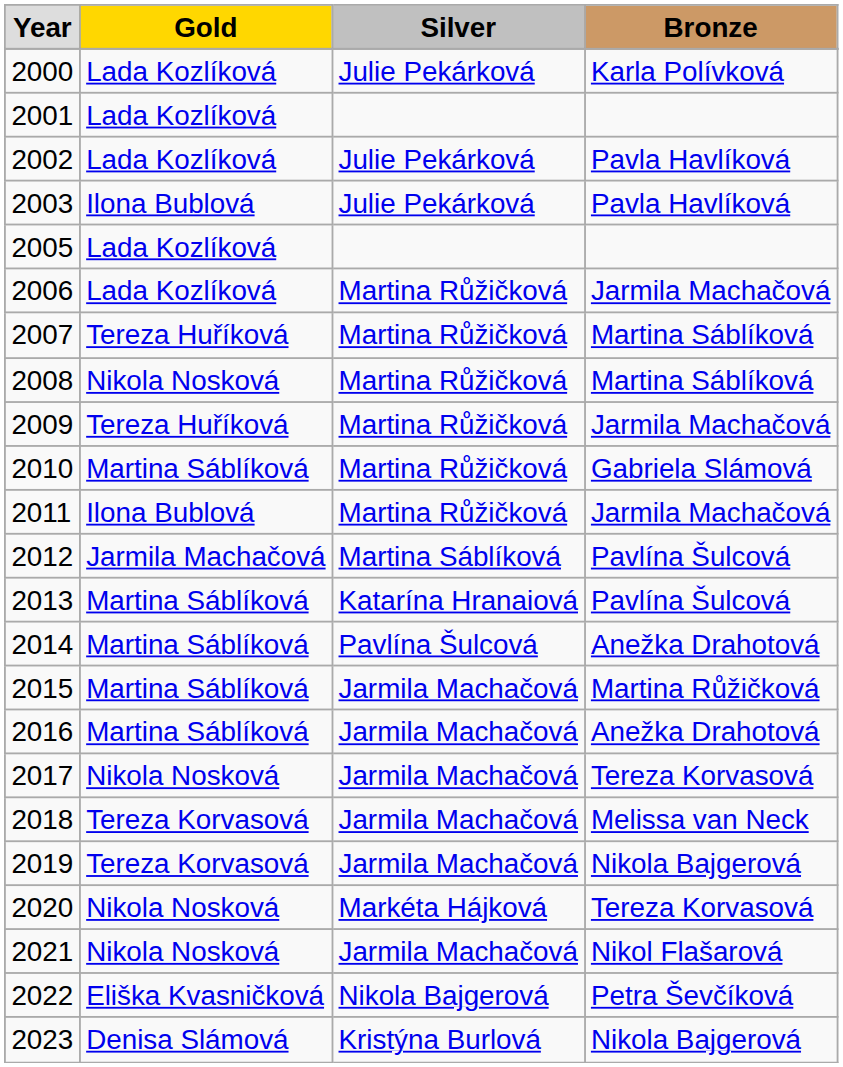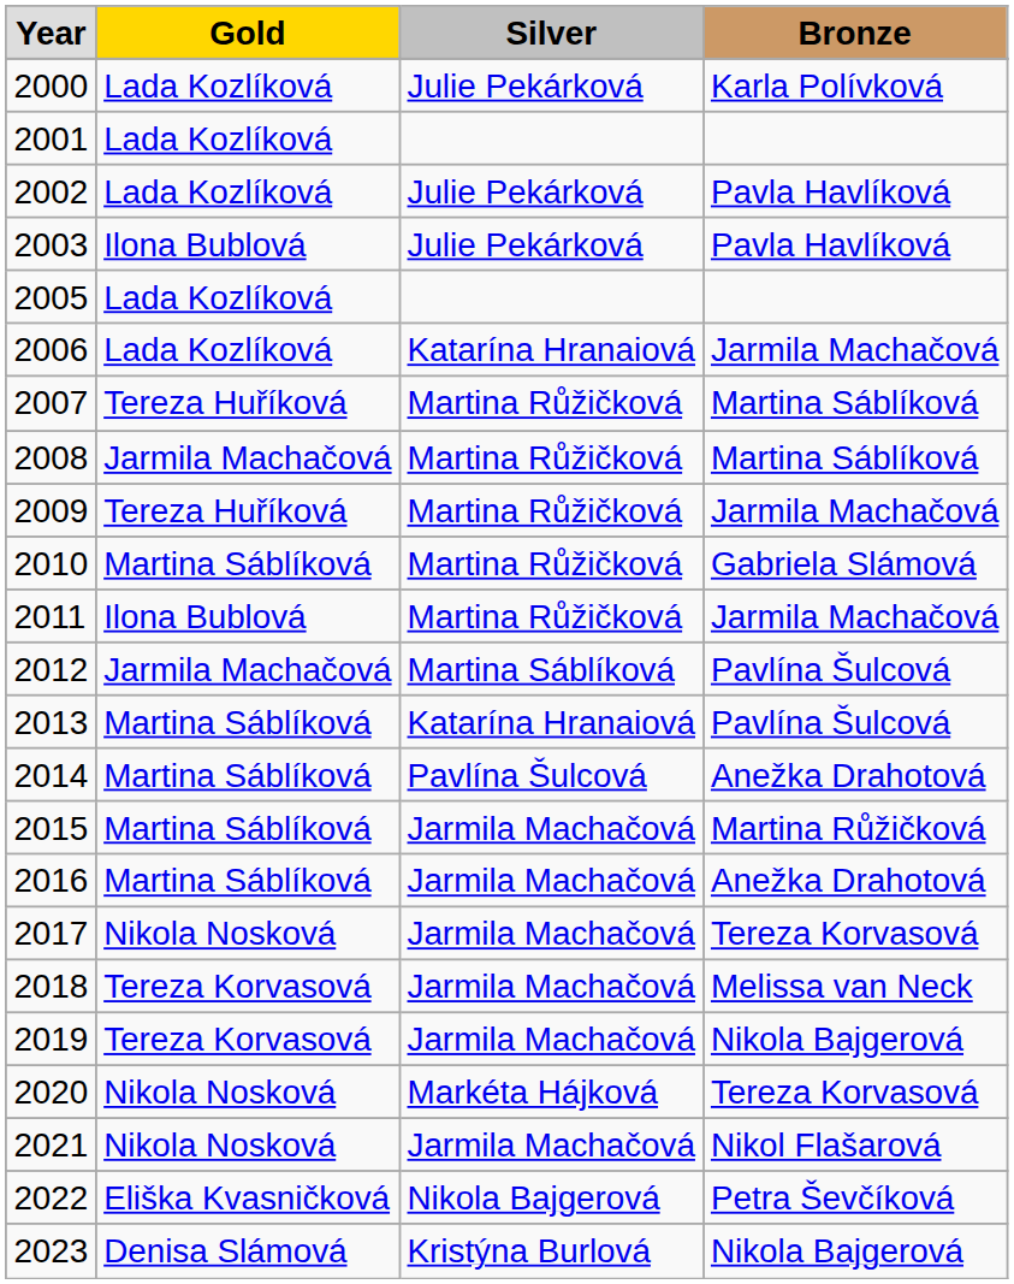2006 | column 3: Martina Růžičková -> Katarína Hranaiová
2008 | column 2: Nikola Nosková -> Jarmila Machačová
